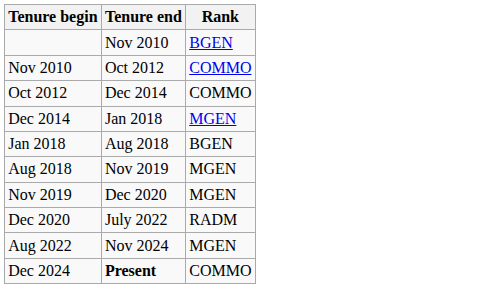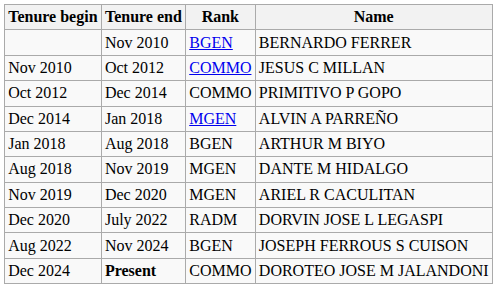+ column: Name | BERNARDO FERRER | JESUS C MILLAN | PRIMITIVO P GOPO | ALVIN A PARREÑO | ARTHUR M BIYO | DANTE M HIDALGO | ARIEL R CACULITAN | DORVIN JOSE L LEGASPI | JOSEPH FERROUS S CUISON | DOROTEO JOSE M JALANDONI
Aug 2022 | Rank: MGEN -> BGEN
